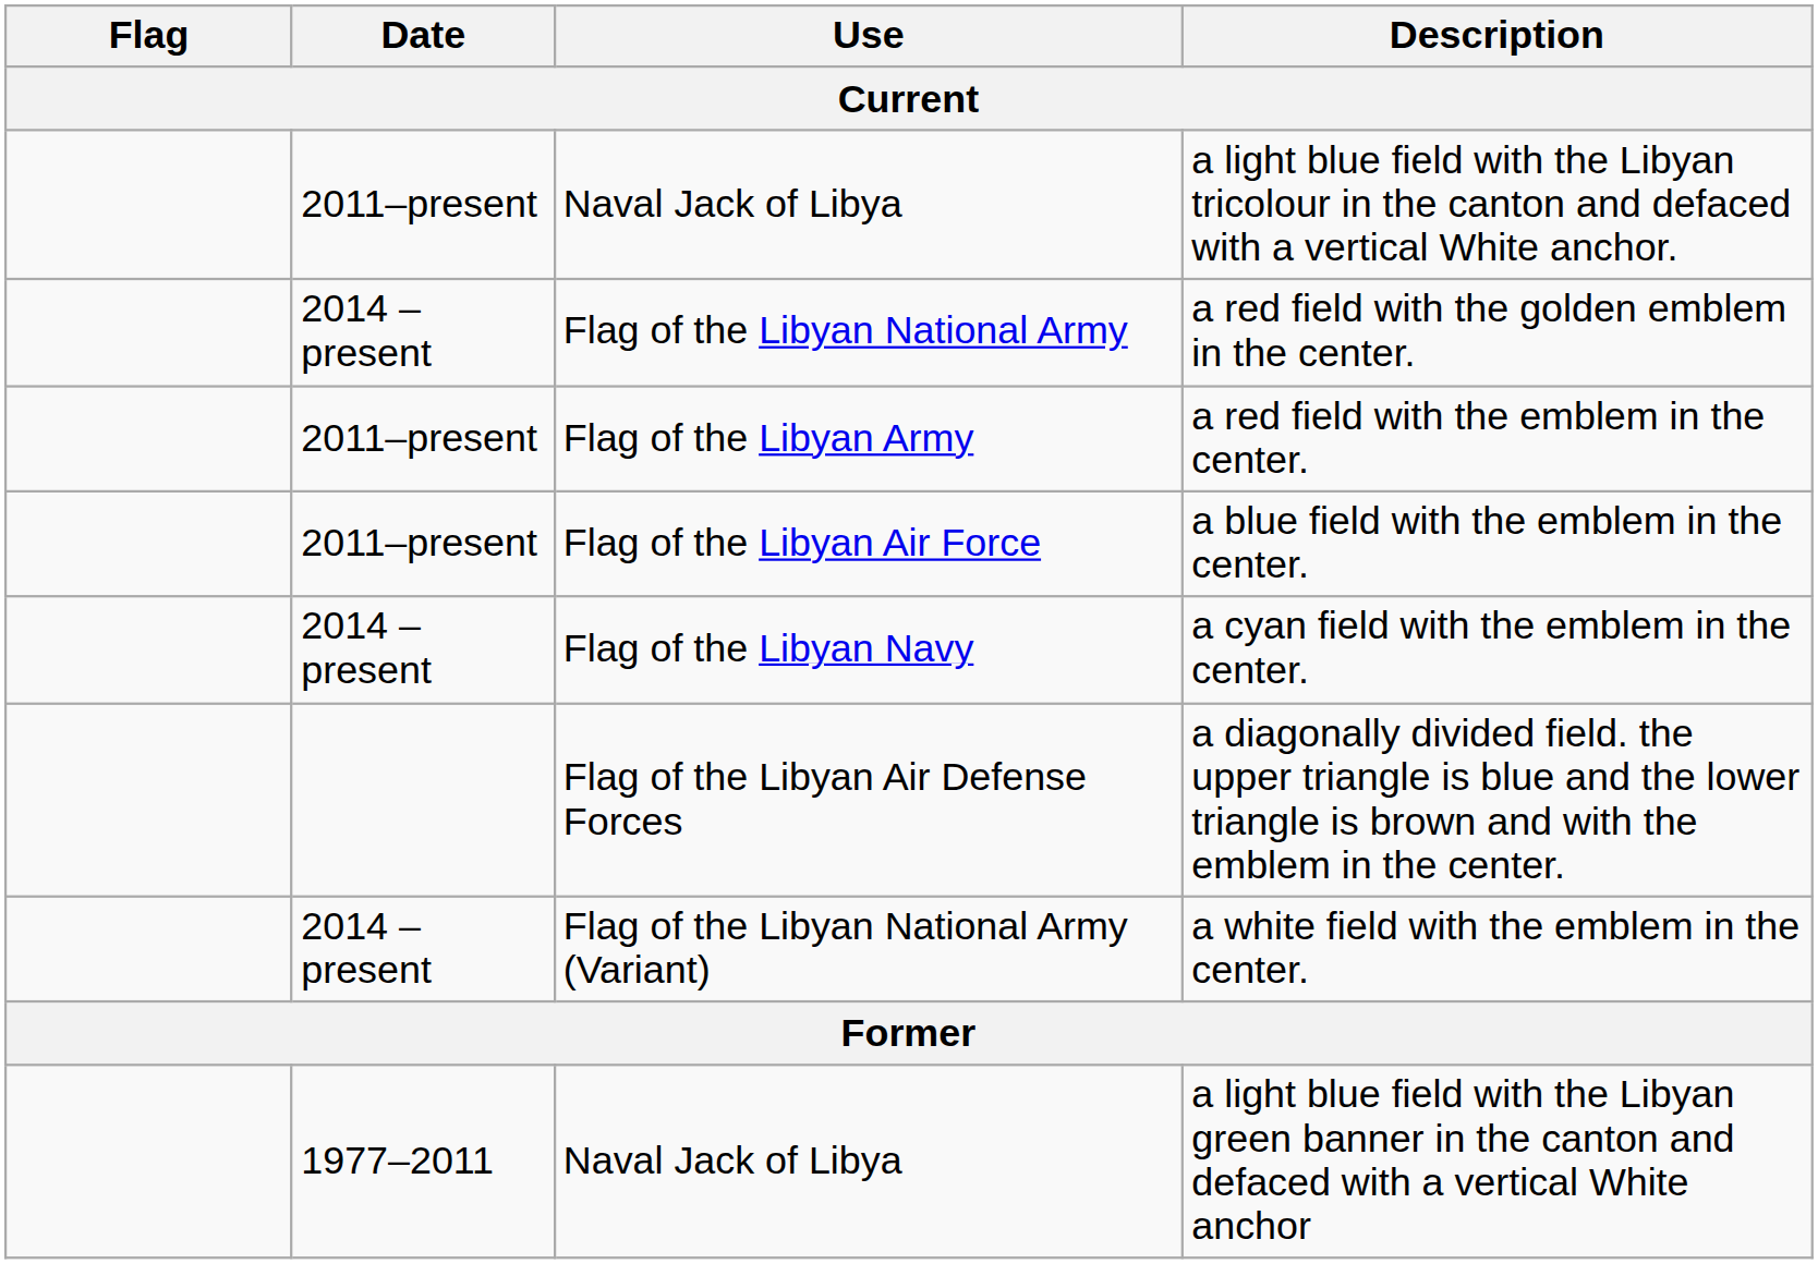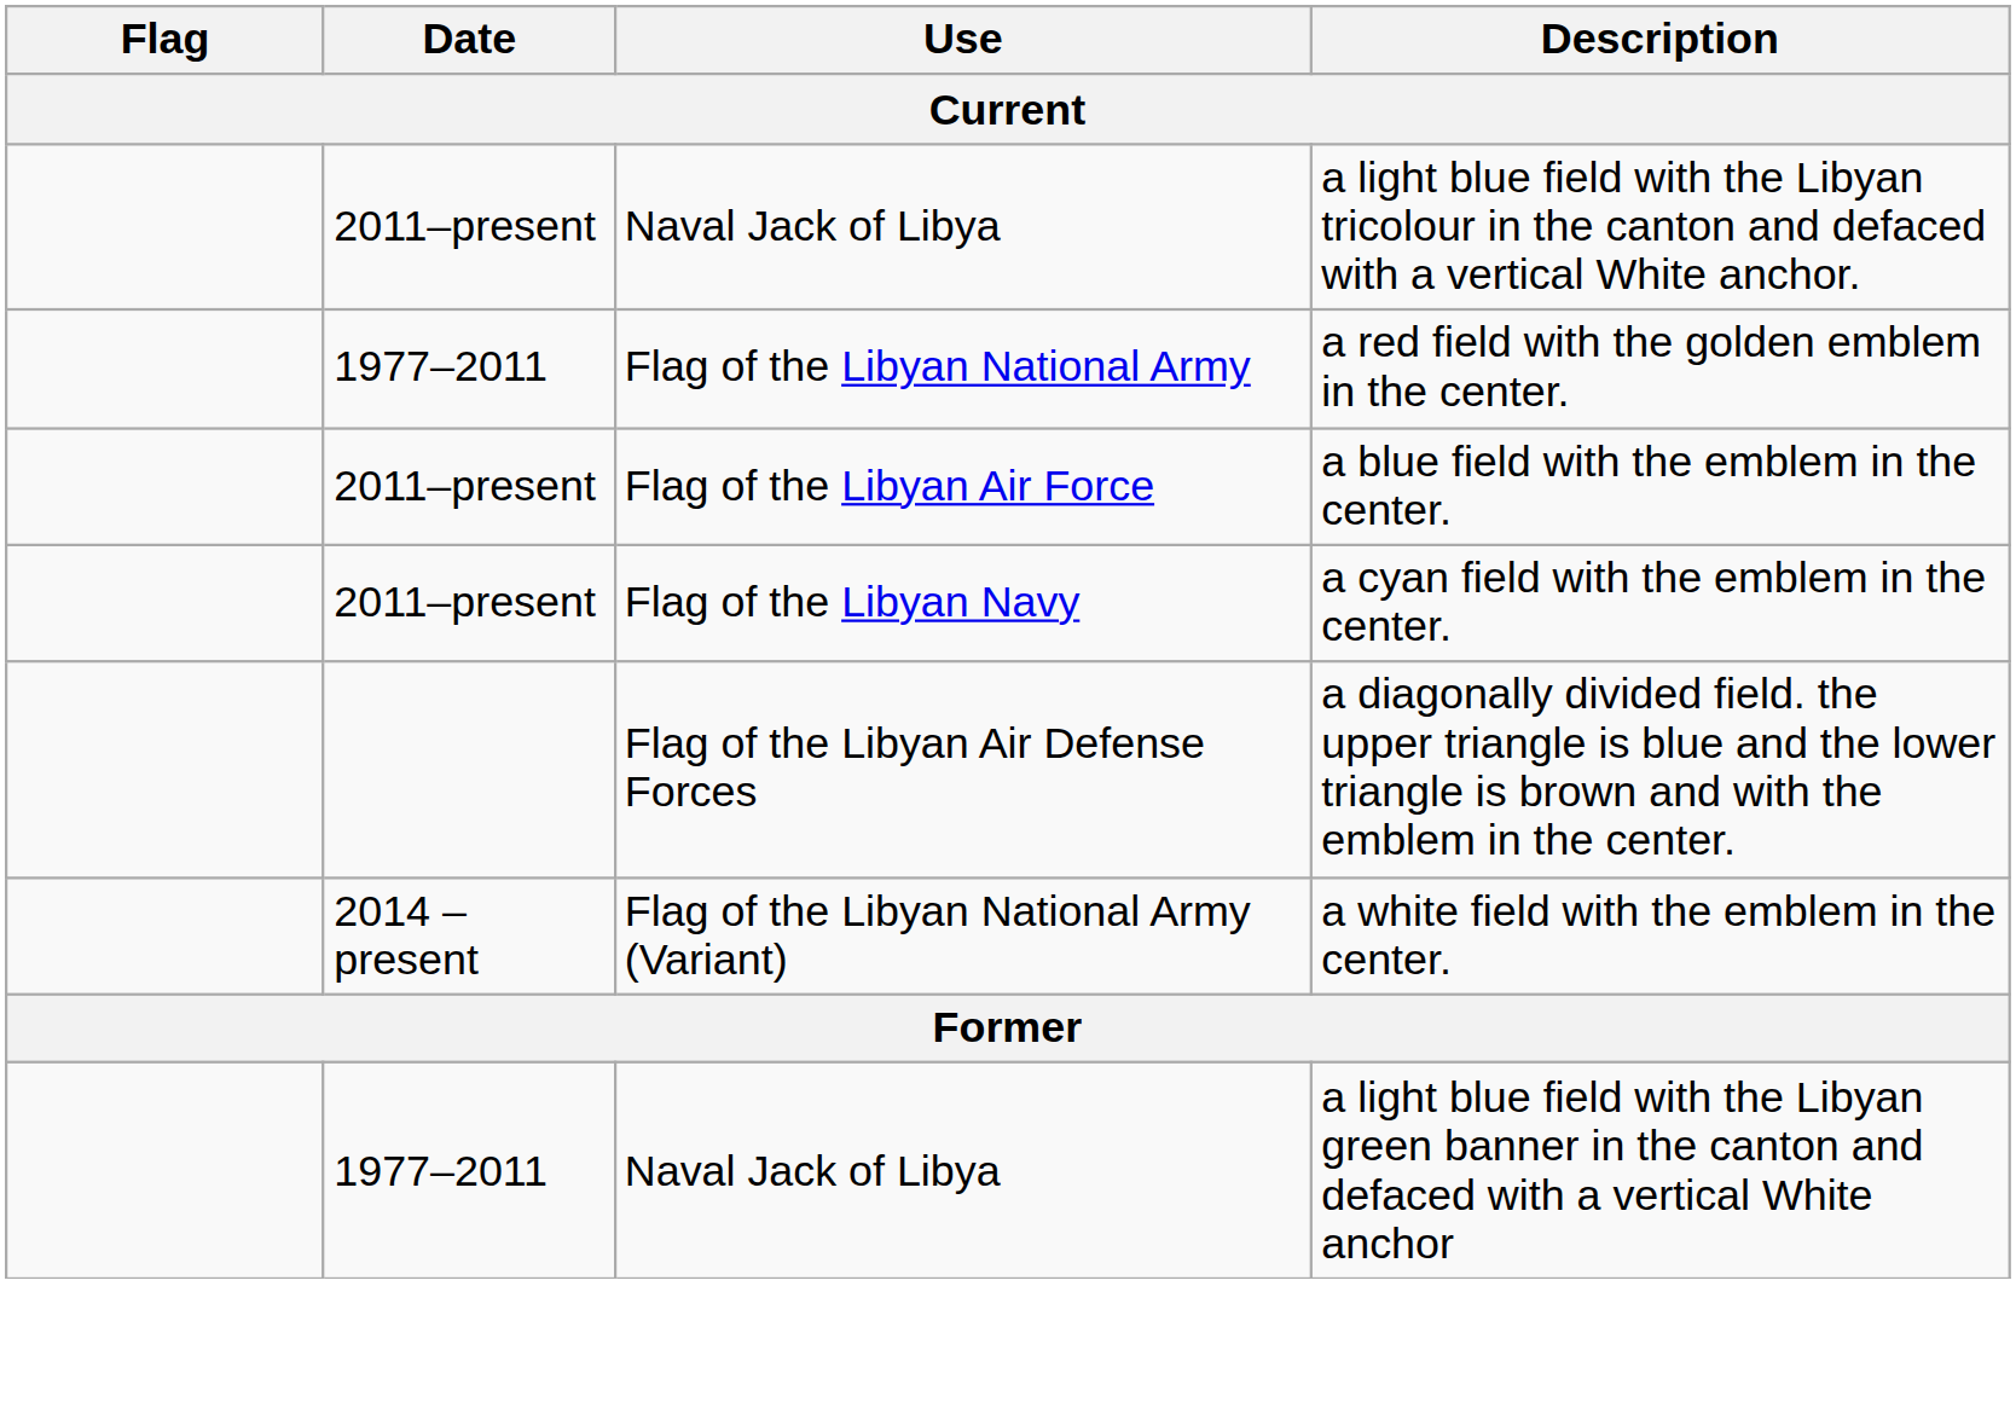a red field with the golden emblem in the center. | Date: 2014 –present -> 1977–2011
- row: 2011–present | Flag of the Libyan Army | a red field with the emblem in the center.
a cyan field with the emblem in the center. | Date: 2014 –present -> 2011–present
